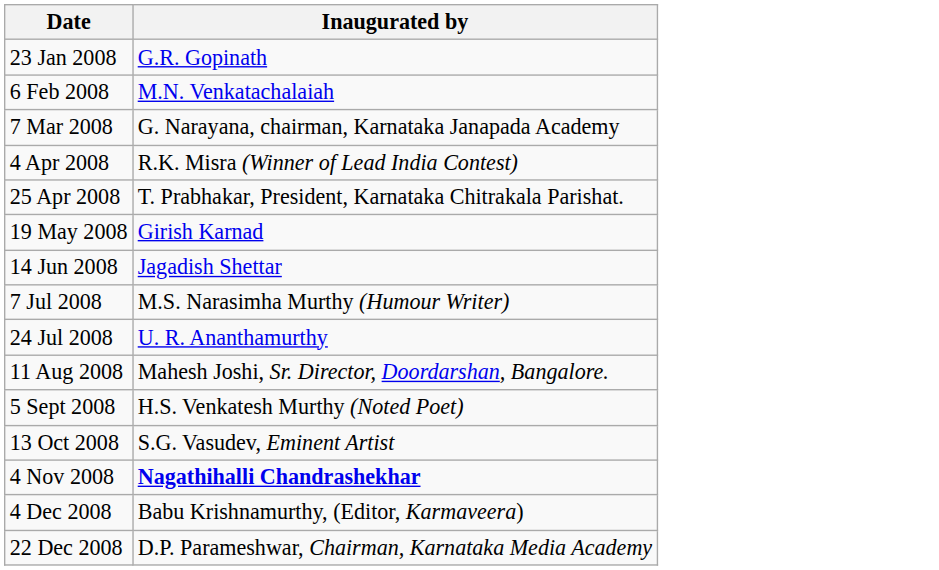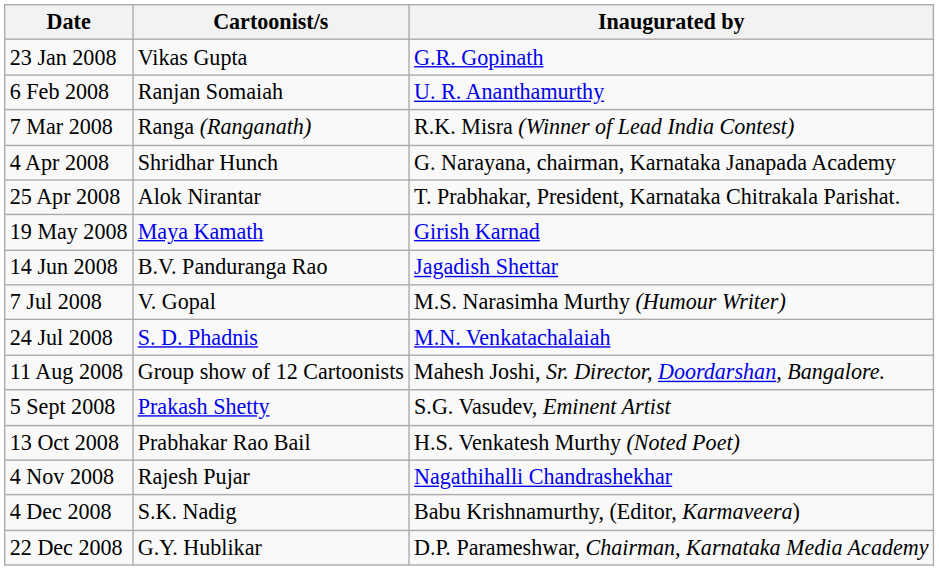+ column: Cartoonist/s | Vikas Gupta | Ranjan Somaiah | Ranga (Ranganath) | Shridhar Hunch | Alok Nirantar | Maya Kamath | B.V. Panduranga Rao | V. Gopal | S. D. Phadnis | Group show of 12 Cartoonists | Prakash Shetty | Prabhakar Rao Bail | Rajesh Pujar | S.K. Nadig | G.Y. Hublikar
6 Feb 2008 | Inaugurated by: M.N. Venkatachalaiah -> U. R. Ananthamurthy
7 Mar 2008 | Inaugurated by: G. Narayana, chairman, Karnataka Janapada Academy -> R.K. Misra (Winner of Lead India Contest)
4 Apr 2008 | Inaugurated by: R.K. Misra (Winner of Lead India Contest) -> G. Narayana, chairman, Karnataka Janapada Academy
24 Jul 2008 | Inaugurated by: U. R. Ananthamurthy -> M.N. Venkatachalaiah
5 Sept 2008 | Inaugurated by: H.S. Venkatesh Murthy (Noted Poet) -> S.G. Vasudev, Eminent Artist
13 Oct 2008 | Inaugurated by: S.G. Vasudev, Eminent Artist -> H.S. Venkatesh Murthy (Noted Poet)
4 Nov 2008 | Inaugurated by: bold -> normal
